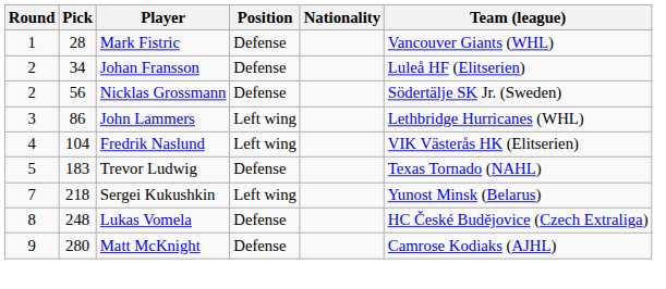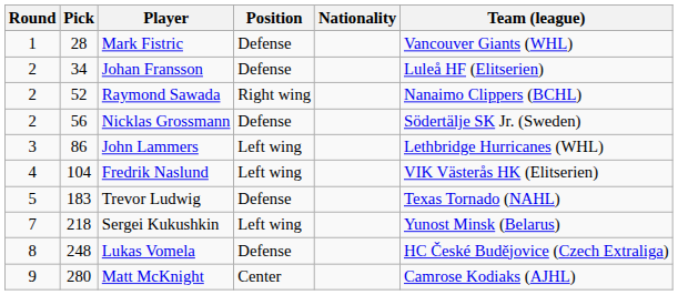+ row: 2 | 52 | Raymond Sawada | Right wing | Nanaimo Clippers (BCHL)
Matt McKnight | Position: Defense -> Center
